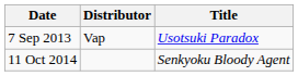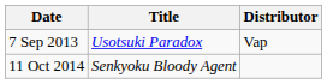columns swapped: Title <-> Distributor
